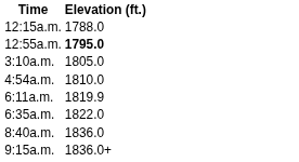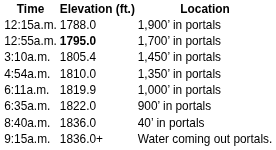+ column: Location | 1,900’ in portals | 1,700’ in portals | 1,450’ in portals | 1,350’ in portals | 1,000’ in portals | 900’ in portals | 40’ in portals | Water coming out portals.
3:10a.m. | Elevation (ft.): 1805.0 -> 1805.4
